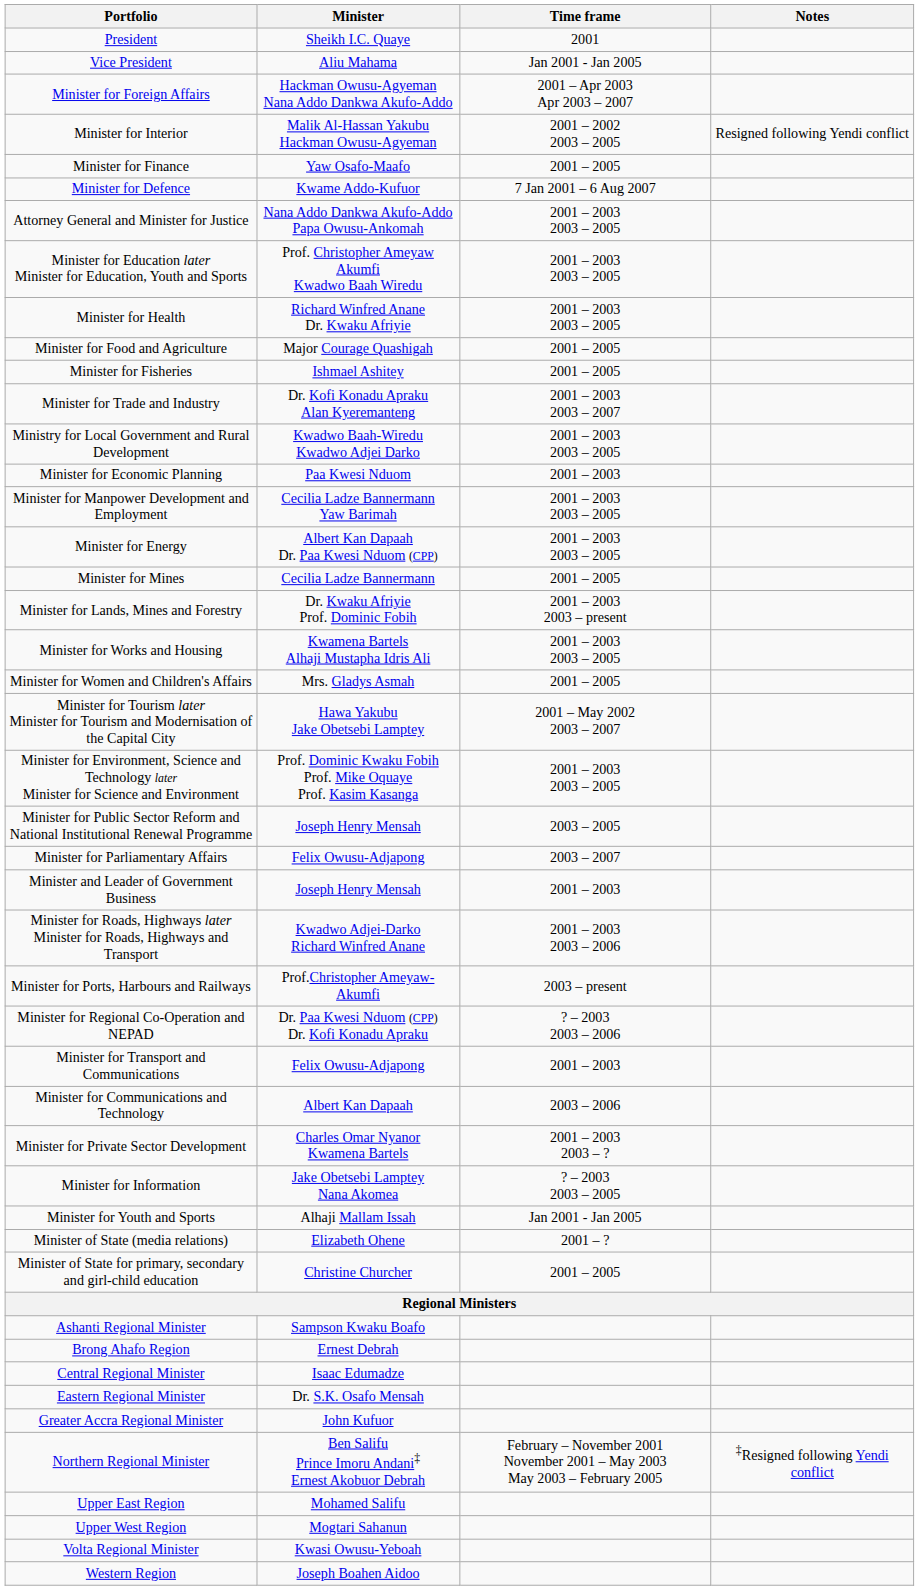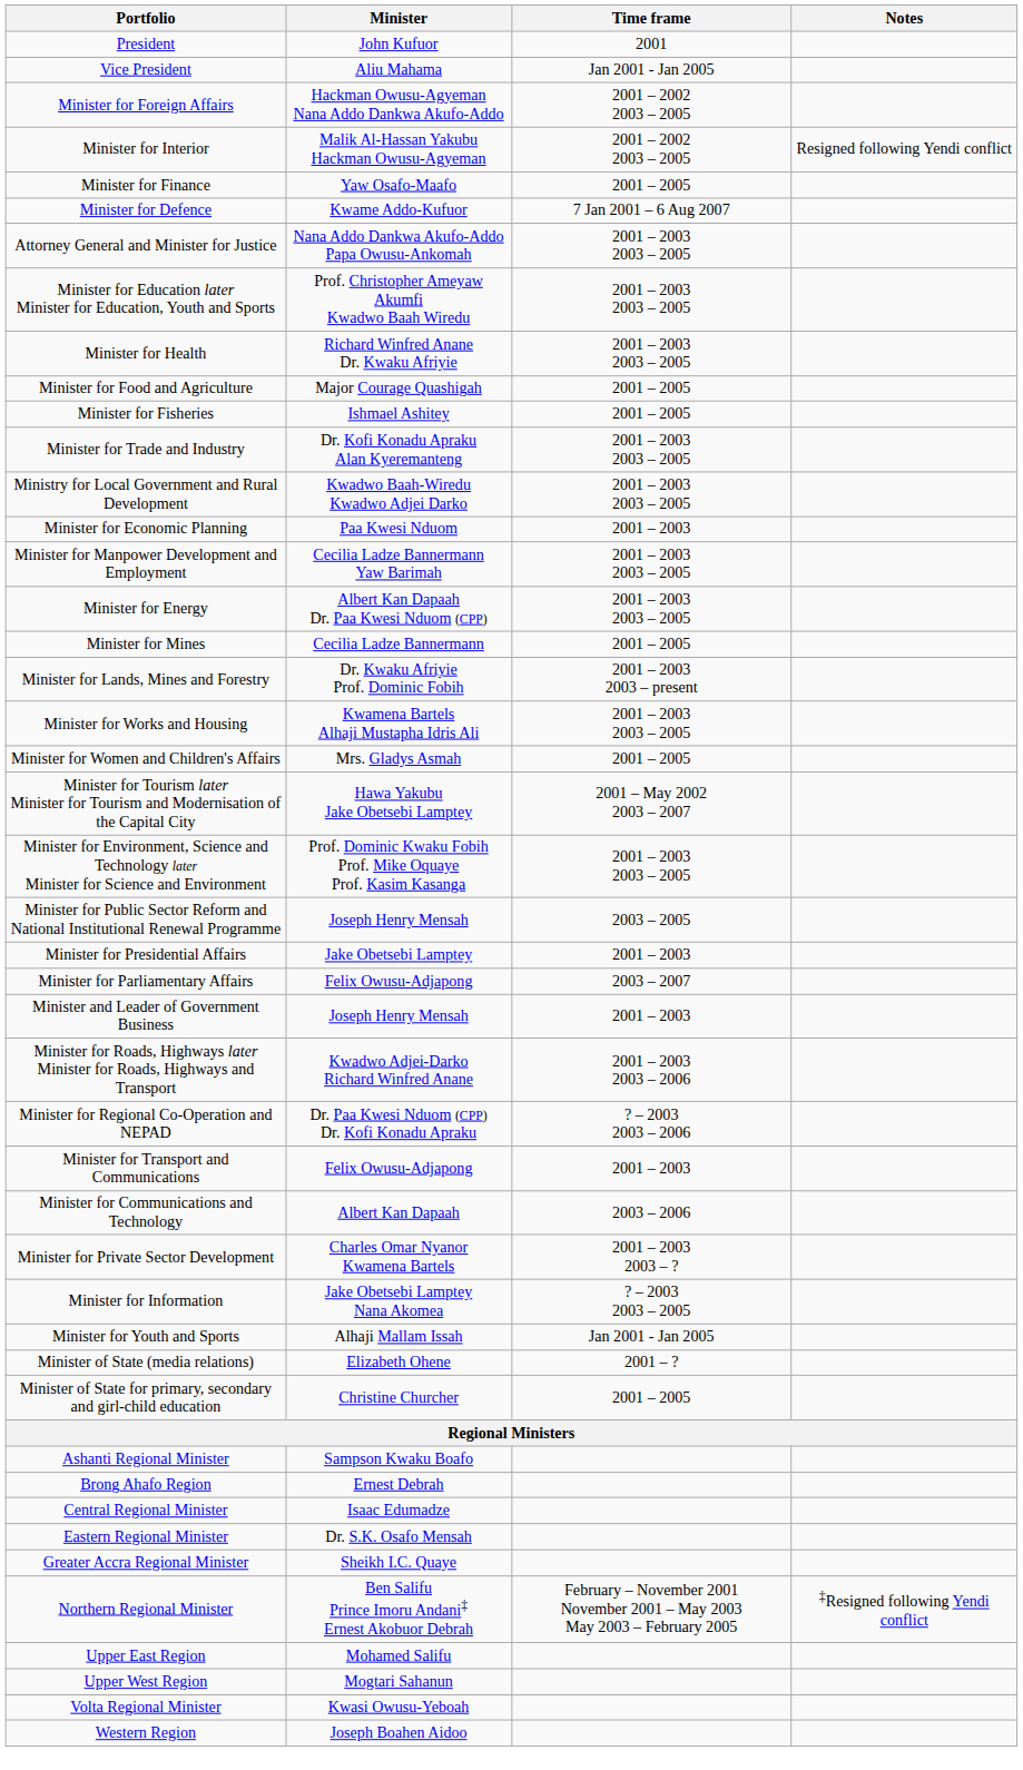President | Minister: Sheikh I.C. Quaye -> John Kufuor
Minister for Foreign Affairs | Time frame: 2001 – Apr 2003 Apr 2003 – 2007 -> 2001 – 2002 2003 – 2005
Minister for Trade and Industry | Time frame: 2001 – 2003 2003 – 2007 -> 2001 – 2003 2003 – 2005
+ row: Minister for Presidential Affairs | Jake Obetsebi Lamptey | 2001 – 2003
- row: Minister for Ports, Harbours and Railways | Prof.Christopher Ameyaw-Akumfi | 2003 – present
Greater Accra Regional Minister | Minister: John Kufuor -> Sheikh I.C. Quaye
